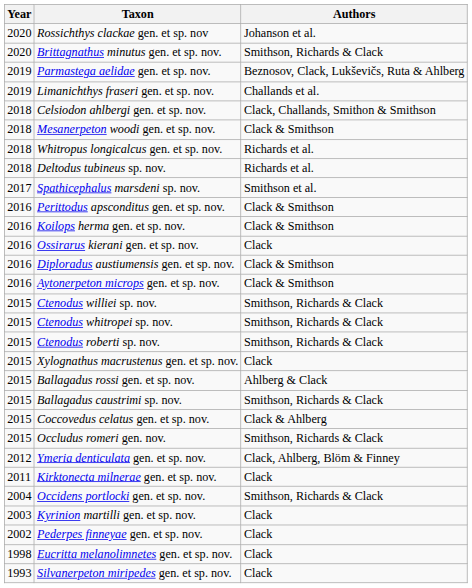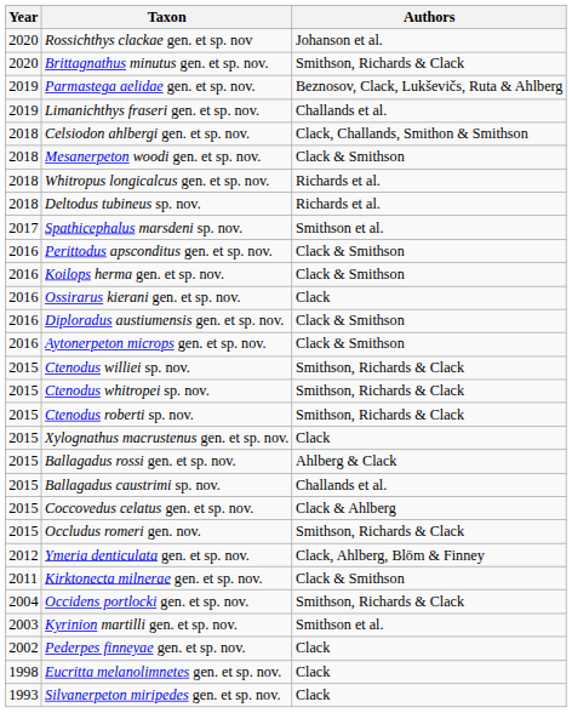Ballagadus caustrimi sp. nov. | Authors: Smithson, Richards & Clack -> Challands et al.
Kirktonecta milnerae gen. et sp. nov. | Authors: Clack -> Clack & Smithson
Kyrinion martilli gen. et sp. nov. | Authors: Clack -> Smithson et al.
